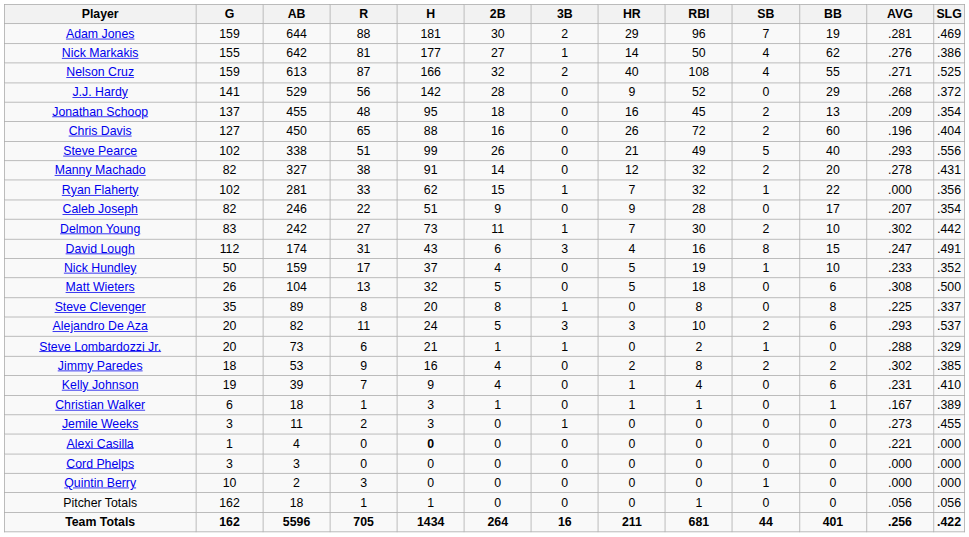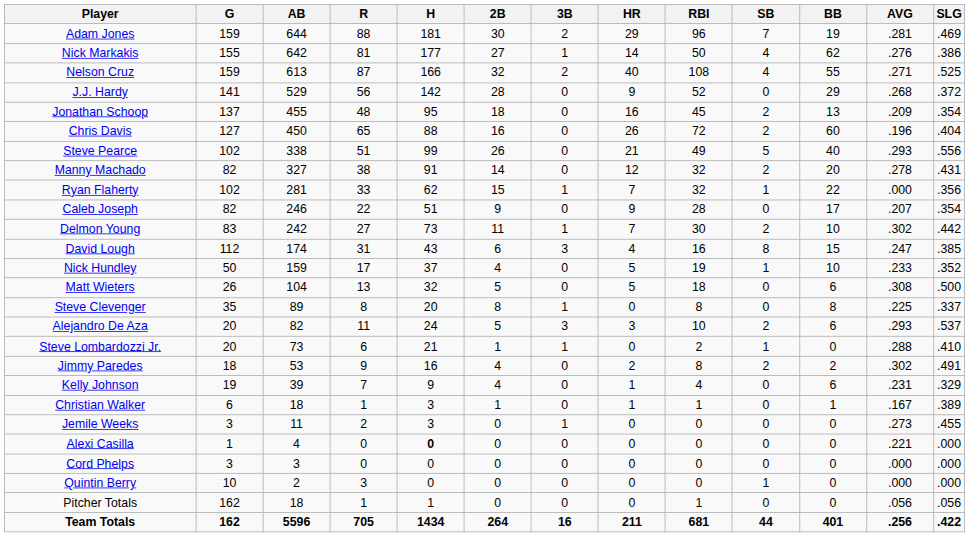David Lough | SLG: .491 -> .385
Steve Lombardozzi Jr. | SLG: .329 -> .410
Jimmy Paredes | SLG: .385 -> .491
Kelly Johnson | SLG: .410 -> .329
